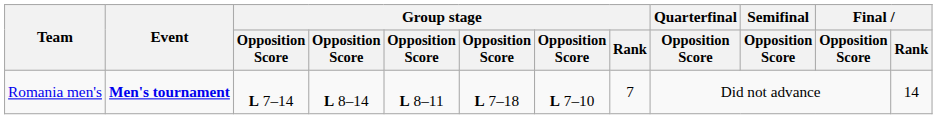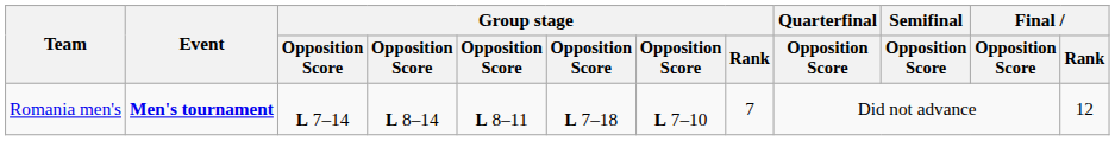Romania men's | Final / Rank: 14 -> 12
